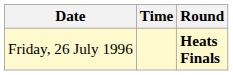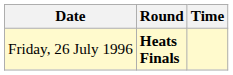columns swapped: Time <-> Round
